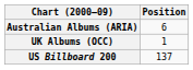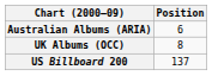UK Albums (OCC) | Position: 1 -> 8
